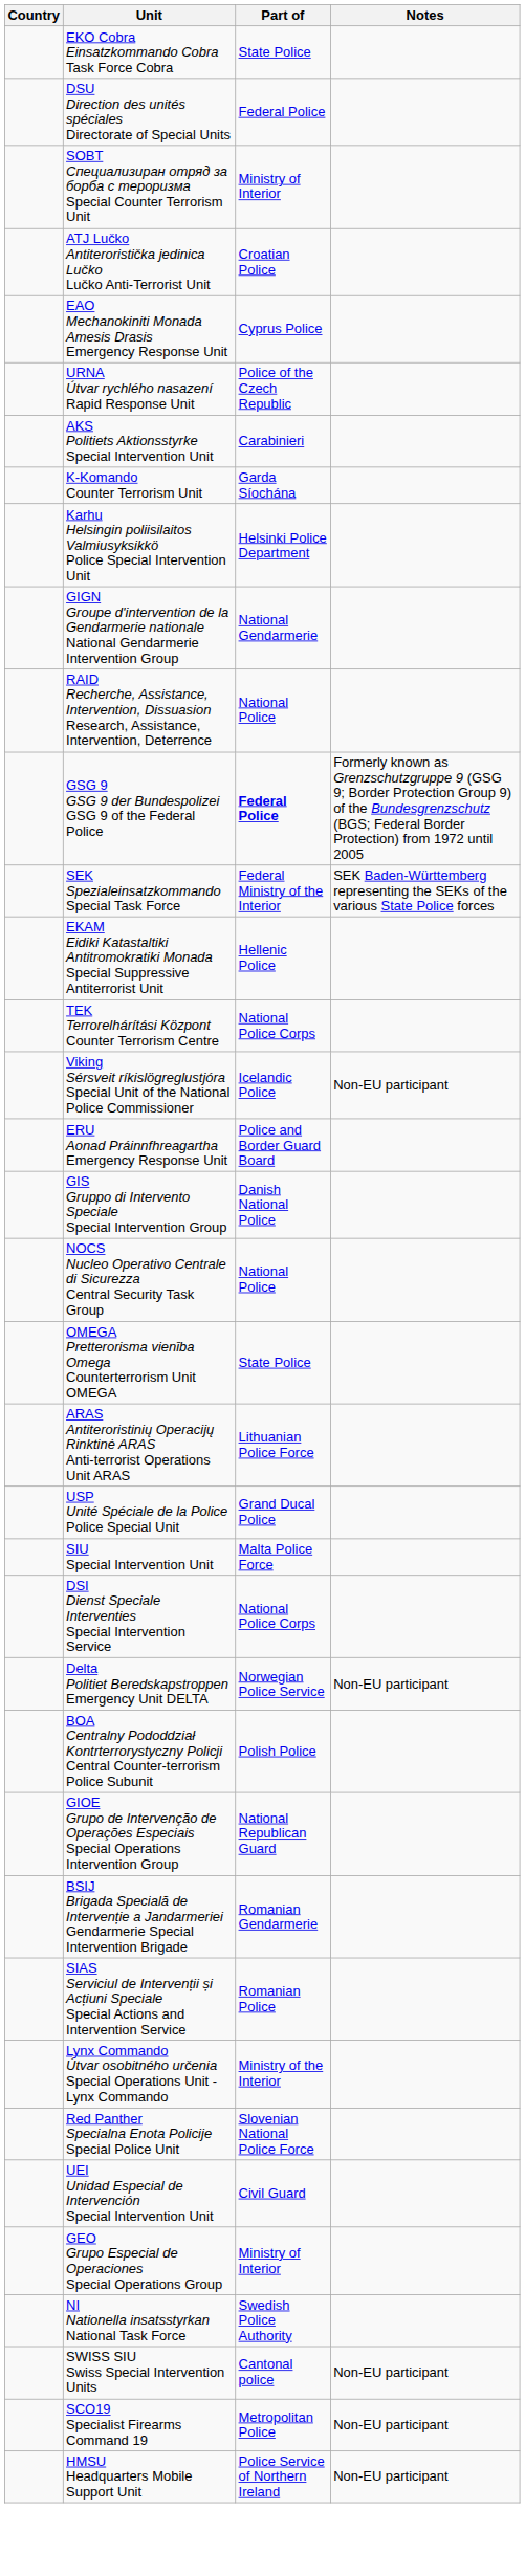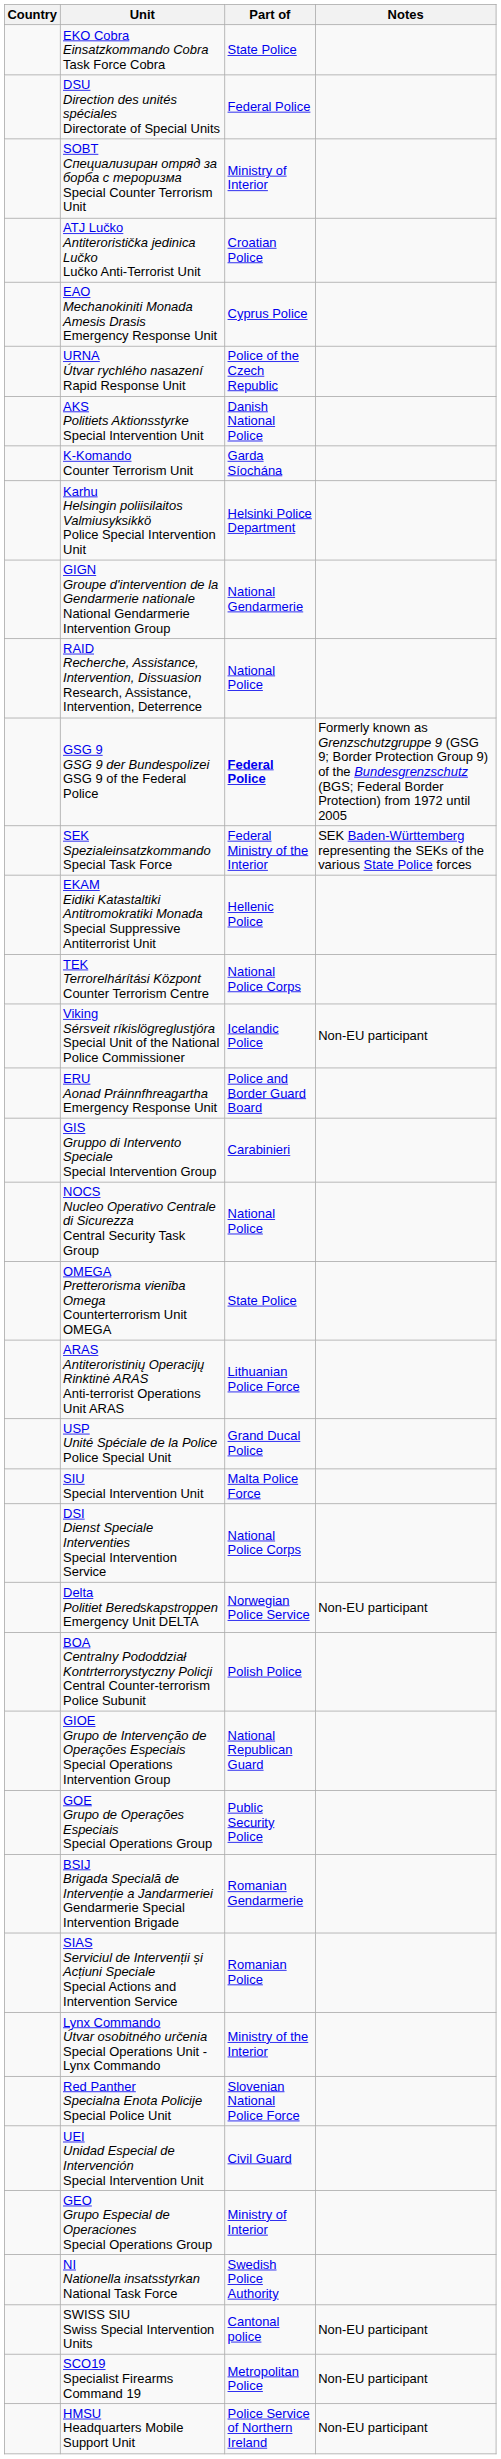AKS Politiets Aktionsstyrke Special Intervention Unit | Part of: Carabinieri -> Danish National Police
GIS Gruppo di Intervento Speciale Special Intervention Group | Part of: Danish National Police -> Carabinieri
+ row: GOE Grupo de Operações Especiais Special Operations Group | Public Security Police
